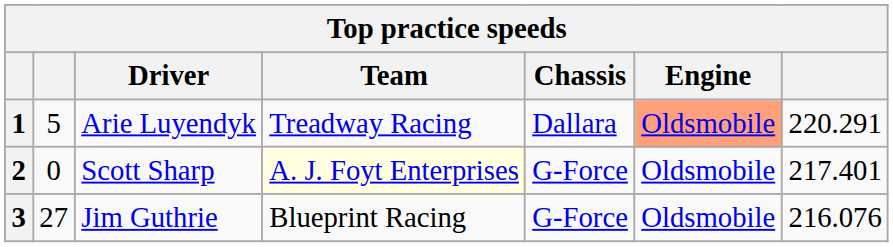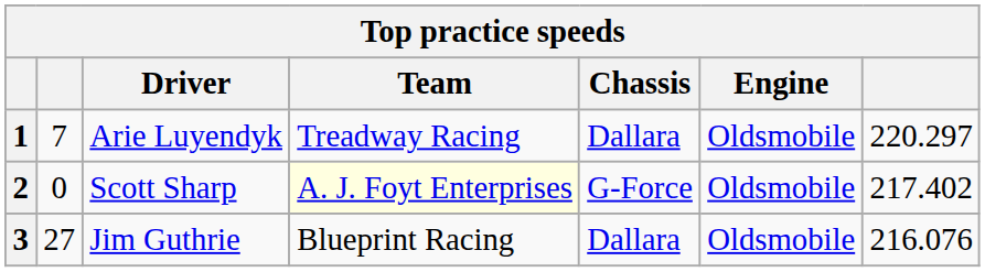Arie Luyendyk | column 2: 5 -> 7
Arie Luyendyk | Engine: lightsalmon background -> no background
Arie Luyendyk | column 7: 220.291 -> 220.297
Scott Sharp | column 7: 217.401 -> 217.402
Jim Guthrie | Chassis: G-Force -> Dallara
